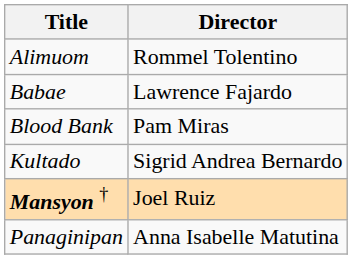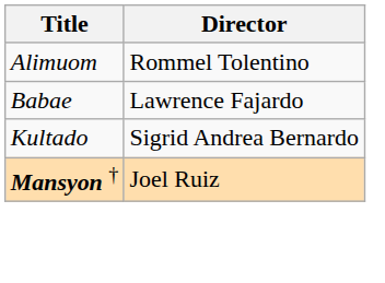- row: Blood Bank | Pam Miras
- row: Panaginipan | Anna Isabelle Matutina
